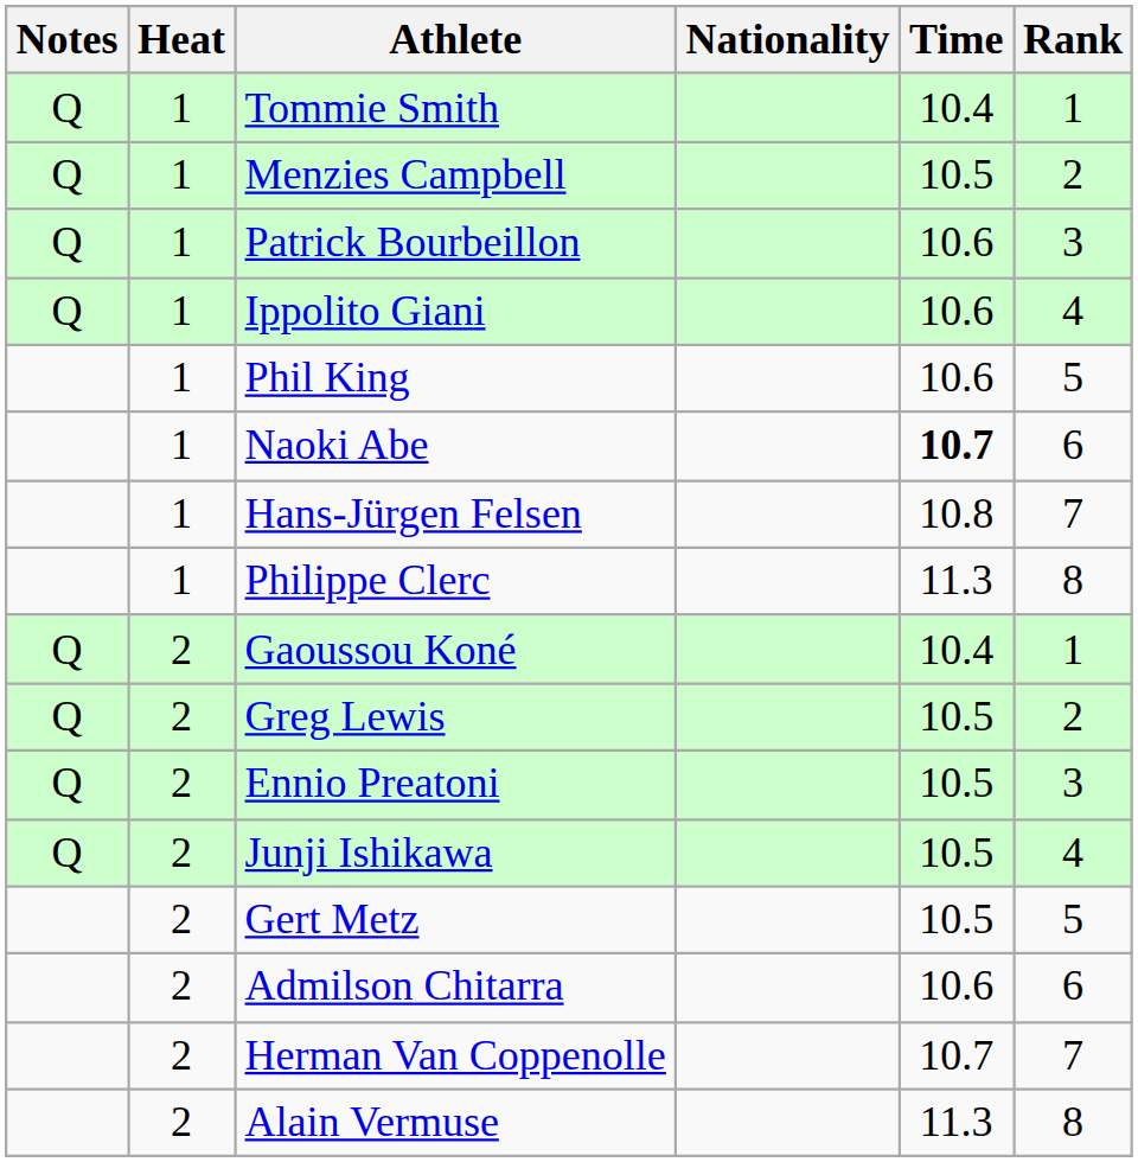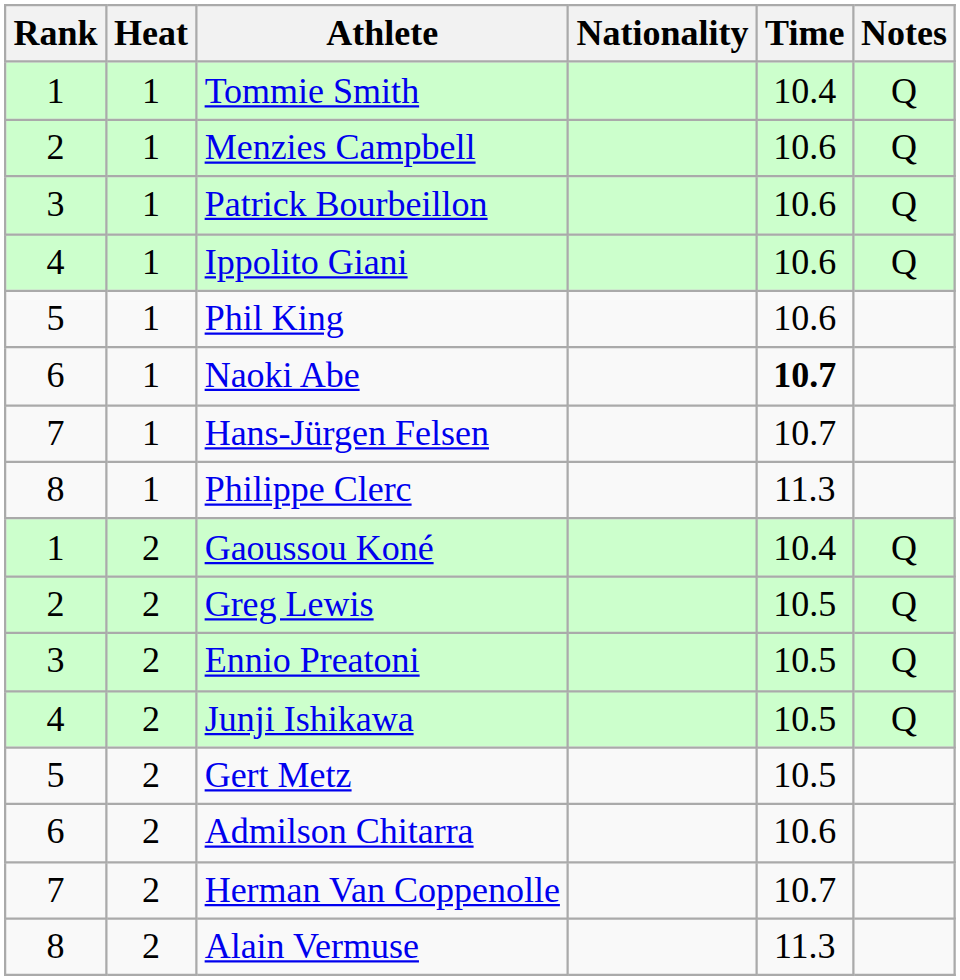columns swapped: Rank <-> Notes
Menzies Campbell | Time: 10.5 -> 10.6
Hans-Jürgen Felsen | Time: 10.8 -> 10.7
